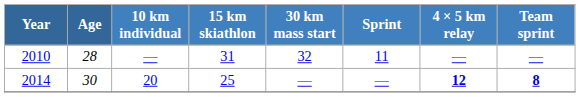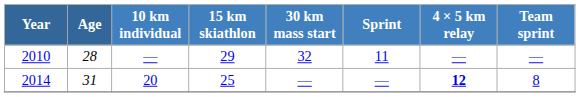2010 | 15 km skiathlon: 31 -> 29
2014 | Age: 30 -> 31
2014 | Team sprint: bold -> normal
